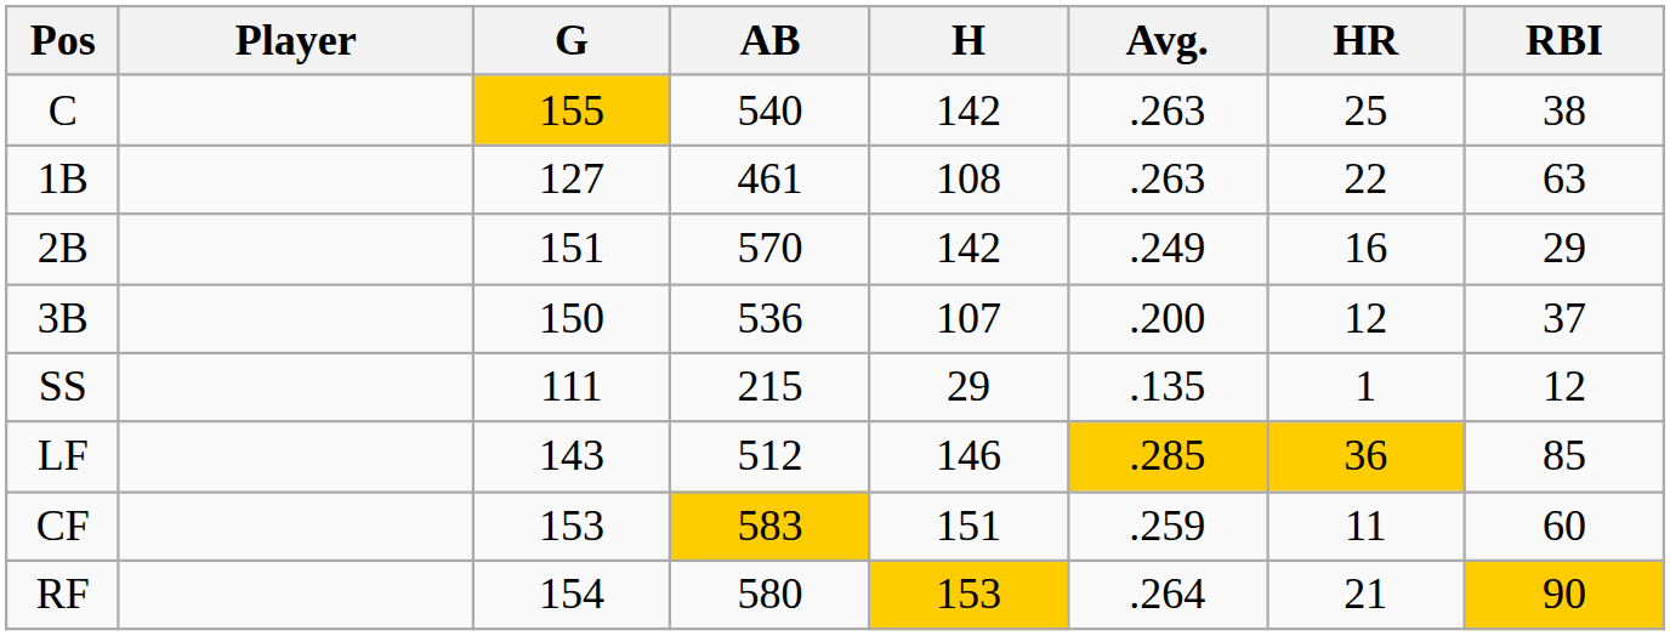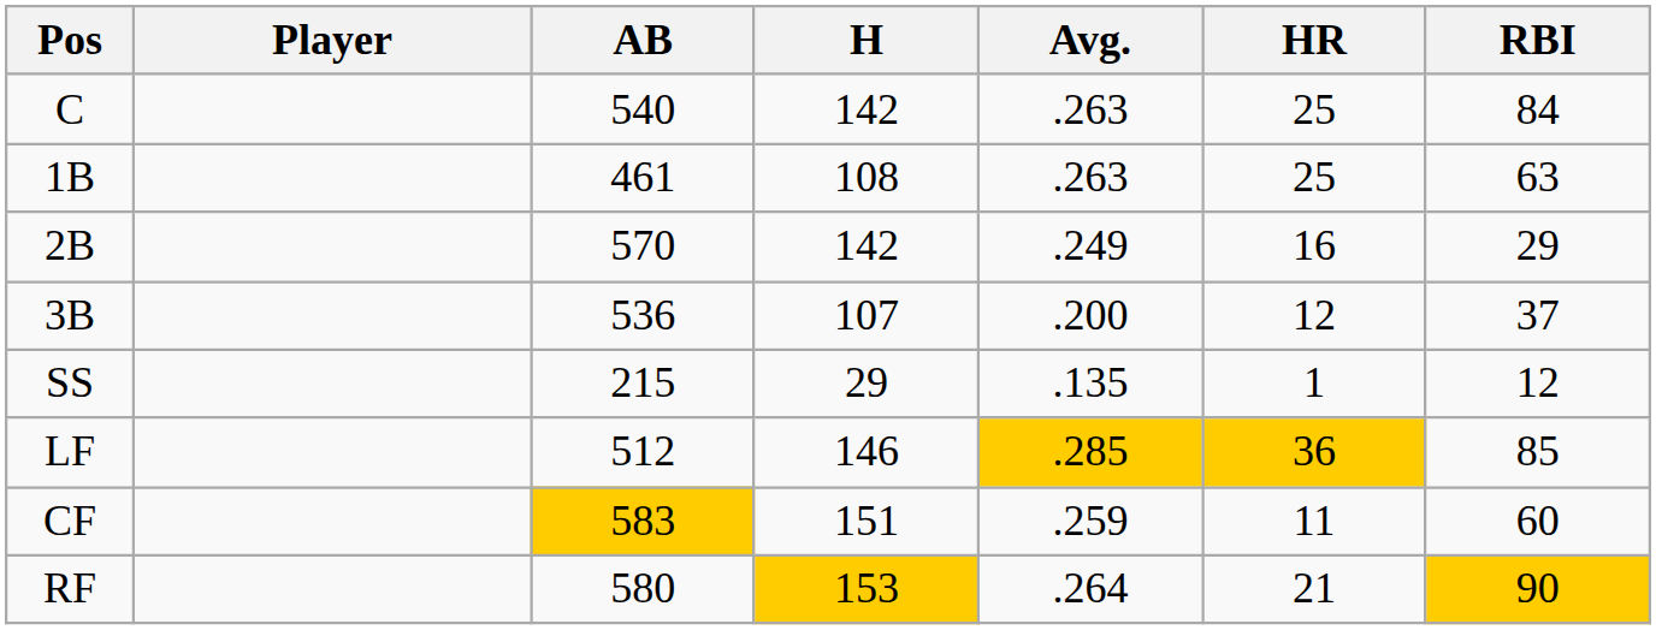- column: G | 155 | 127 | 151 | 150 | 111 | 143 | 153 | 154
C | RBI: 38 -> 84
1B | HR: 22 -> 25
